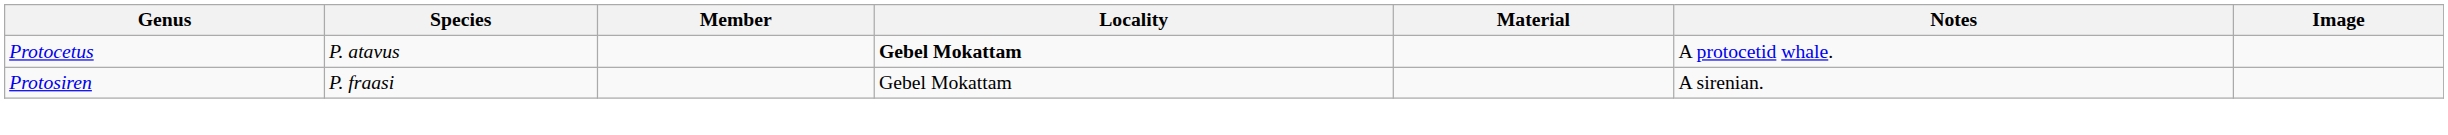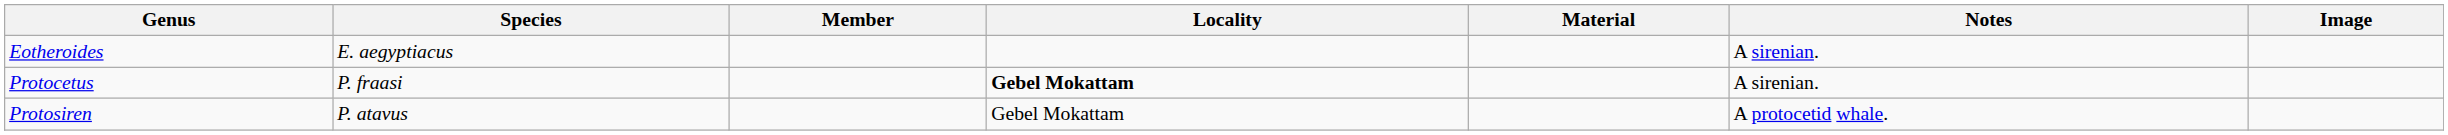+ row: Eotheroides | E. aegyptiacus | A sirenian.
Protocetus | Species: P. atavus -> P. fraasi
Protocetus | Notes: A protocetid whale. -> A sirenian.
Protosiren | Species: P. fraasi -> P. atavus
Protosiren | Notes: A sirenian. -> A protocetid whale.
